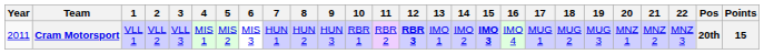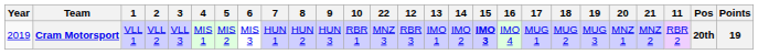columns swapped: 11 <-> 22
Cram Motorsport | Year: 2011 -> 2019
Cram Motorsport | 12: bold -> normal
Cram Motorsport | Points: 15 -> 19
